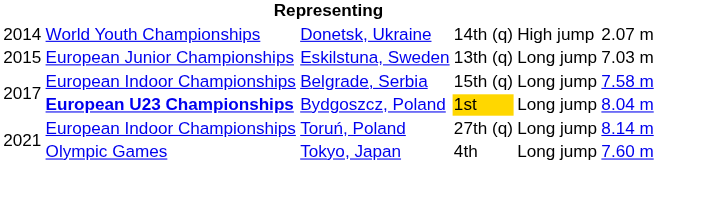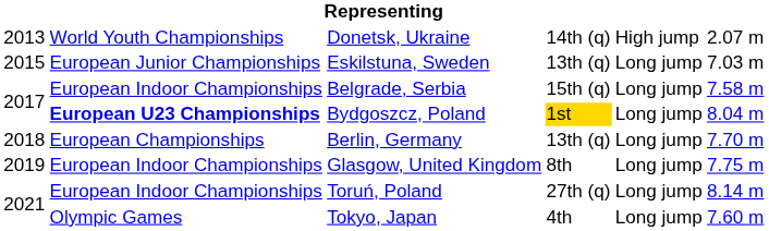Donetsk, Ukraine | column 1: 2014 -> 2013
+ row: 2018 | European Championships | Berlin, Germany | 13th (q) | Long jump | 7.70 m
+ row: 2019 | European Indoor Championships | Glasgow, United Kingdom | 8th | Long jump | 7.75 m
